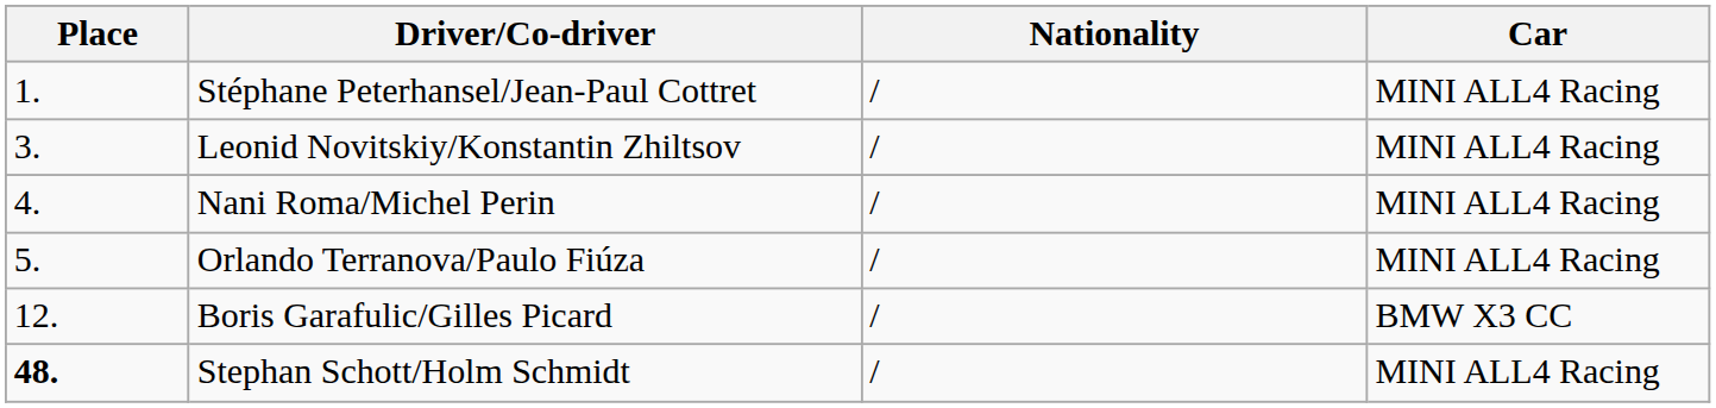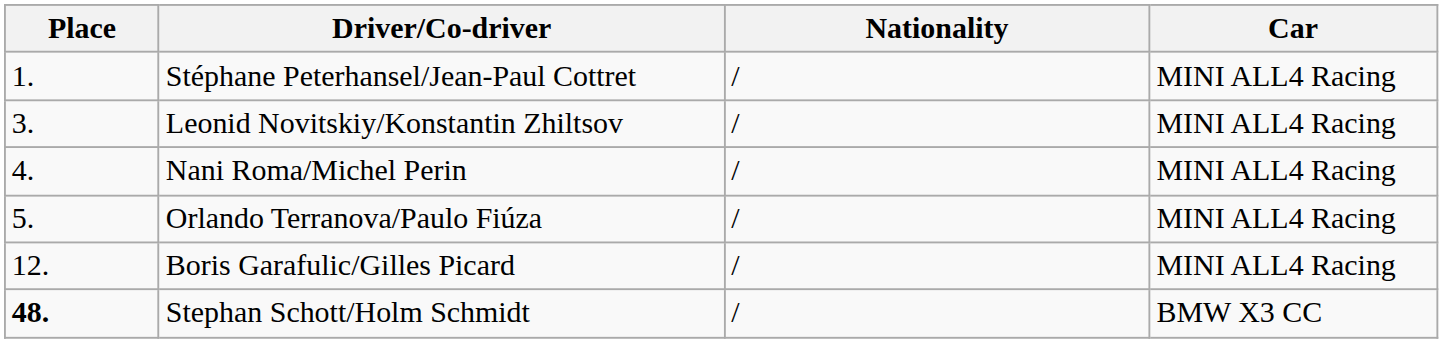Boris Garafulic/Gilles Picard | Car: BMW X3 CC -> MINI ALL4 Racing
Stephan Schott/Holm Schmidt | Car: MINI ALL4 Racing -> BMW X3 CC
